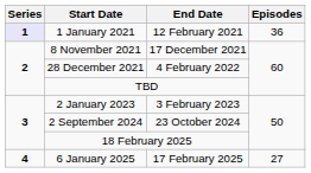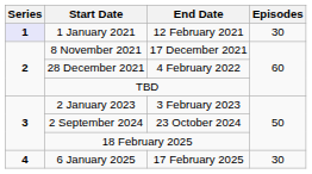1 January 2021 | Episodes: 36 -> 30
6 January 2025 | Episodes: 27 -> 30
